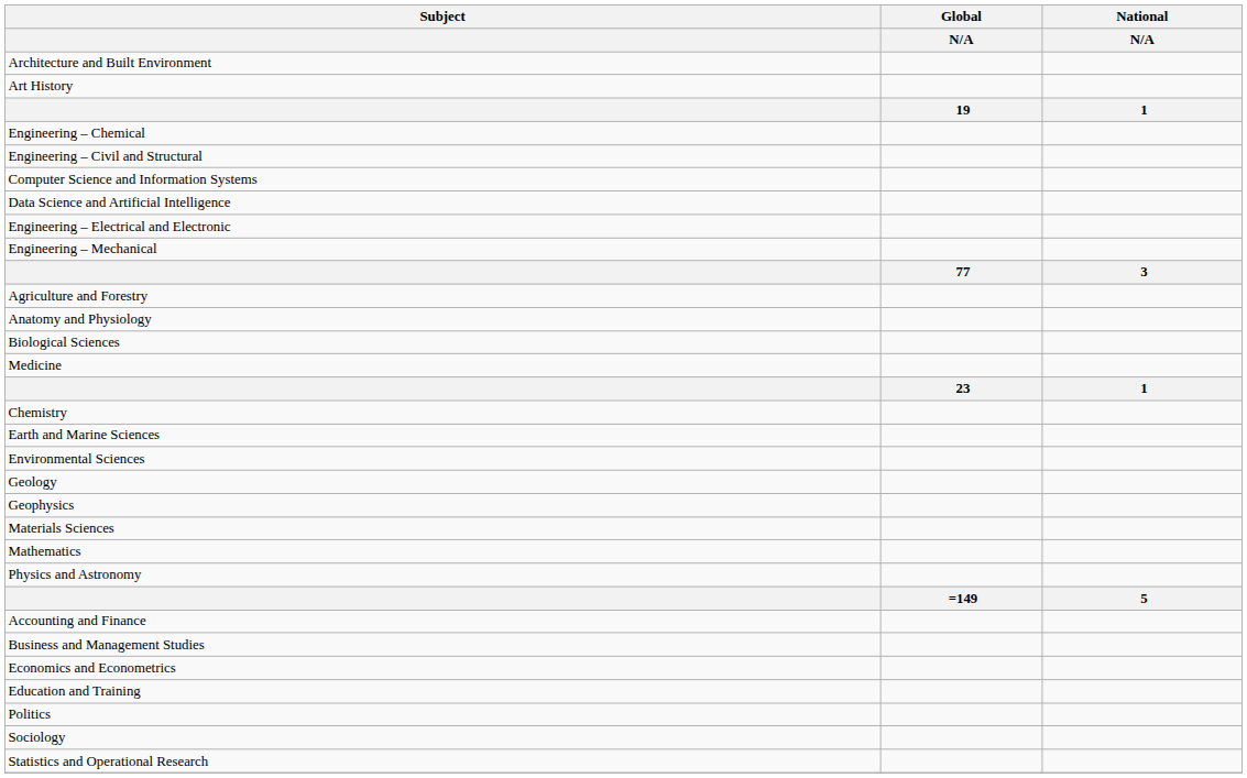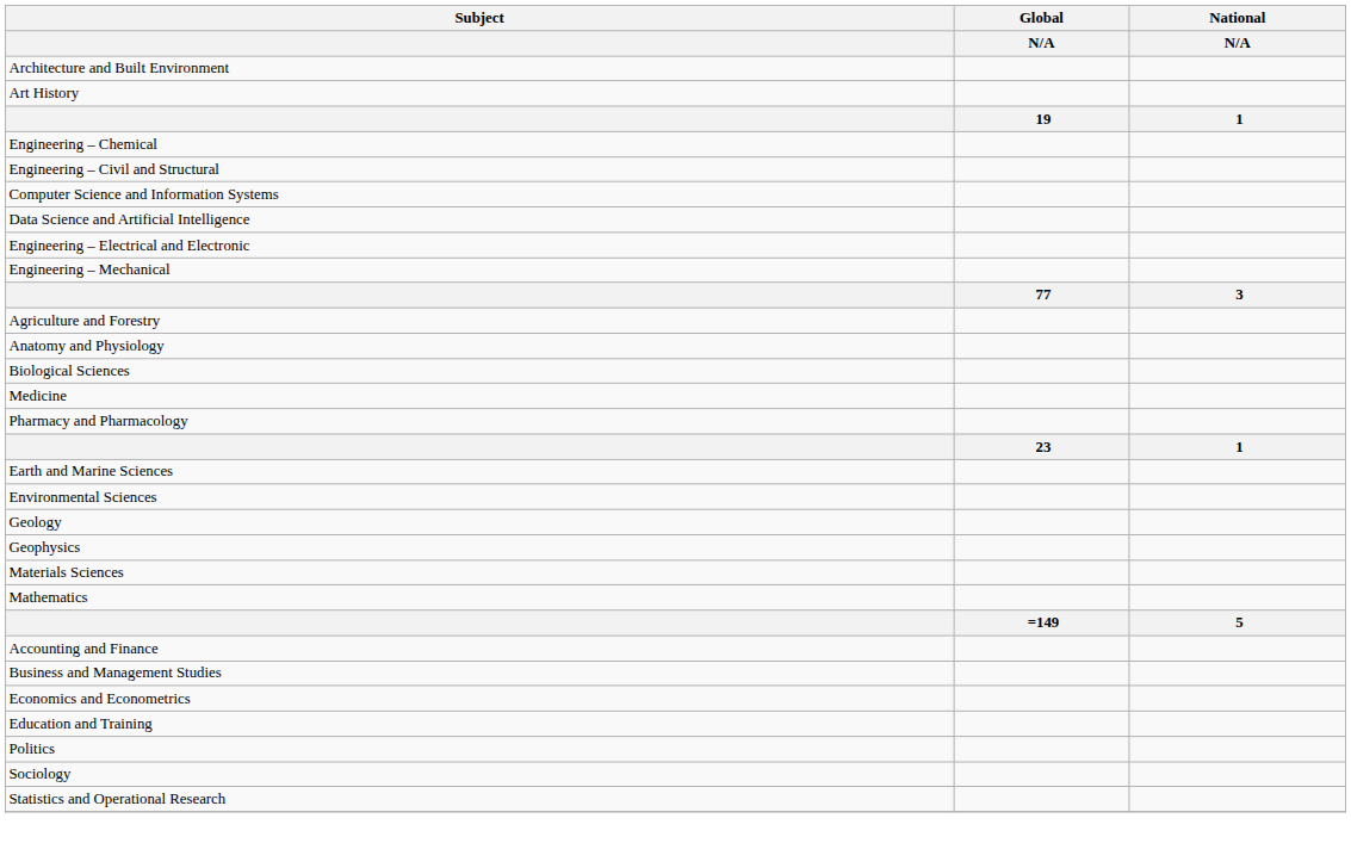+ row: Pharmacy and Pharmacology
- row: Chemistry
- row: Physics and Astronomy
